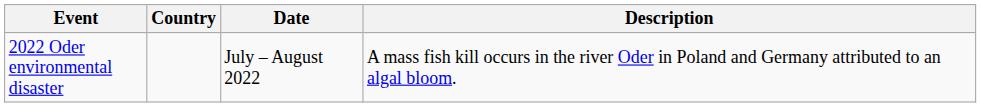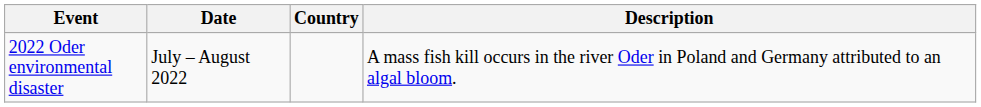columns swapped: Date <-> Country
